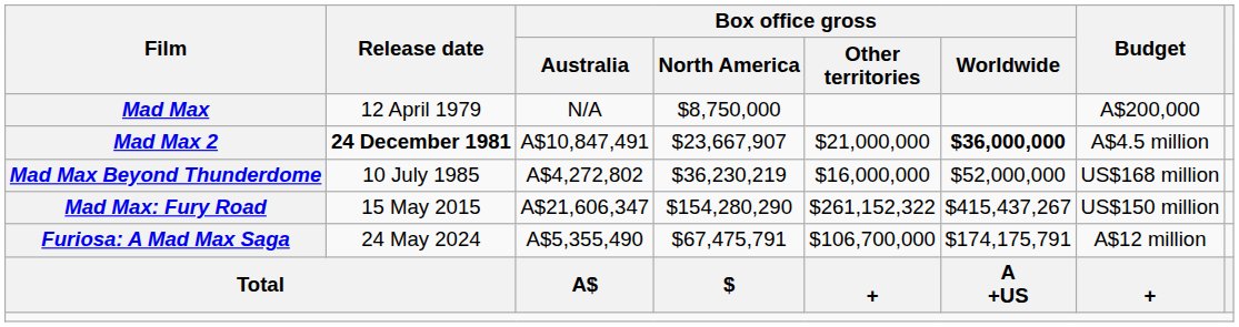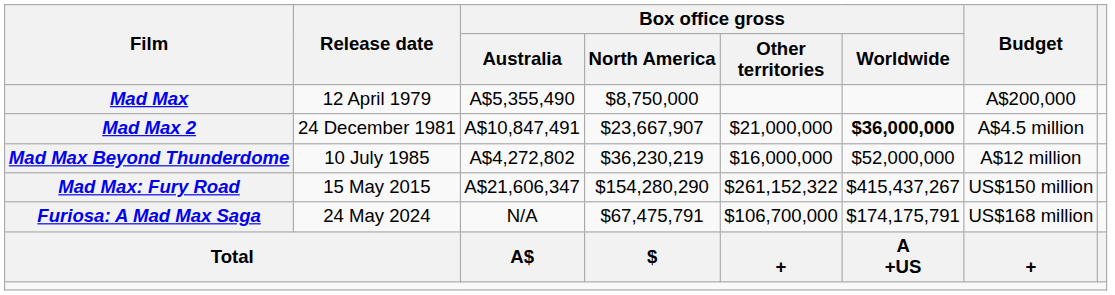Mad Max | Box office gross / Australia: N/A -> A$5,355,490
Mad Max 2 | Release date: bold -> normal
Mad Max Beyond Thunderdome | Budget: US$168 million -> A$12 million
Furiosa: A Mad Max Saga | Box office gross / Australia: A$5,355,490 -> N/A
Furiosa: A Mad Max Saga | Budget: A$12 million -> US$168 million
